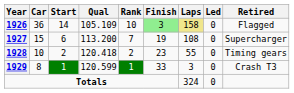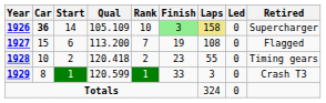1926 | Car: normal -> bold
1926 | Retired: Flagged -> Supercharger
1927 | Retired: Supercharger -> Flagged
